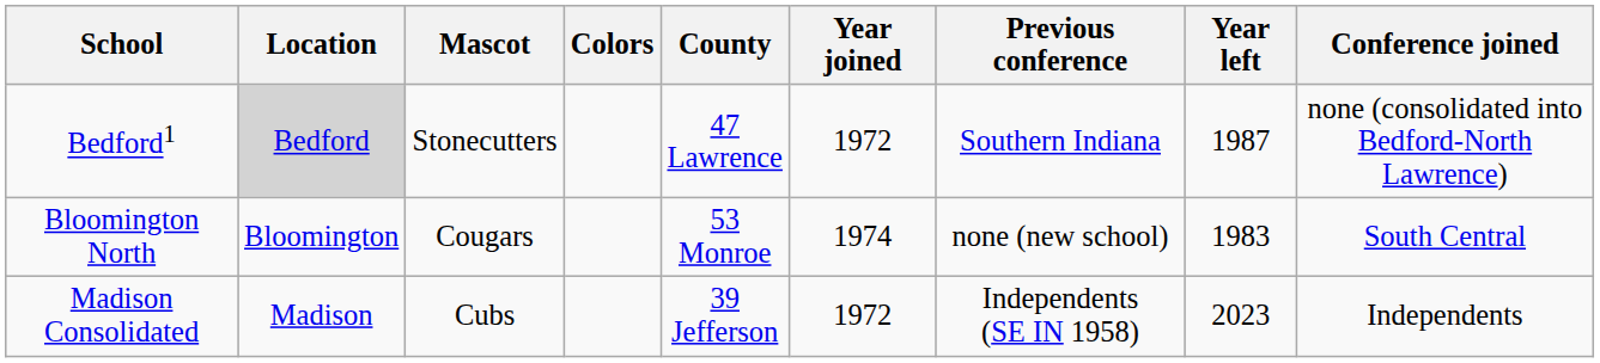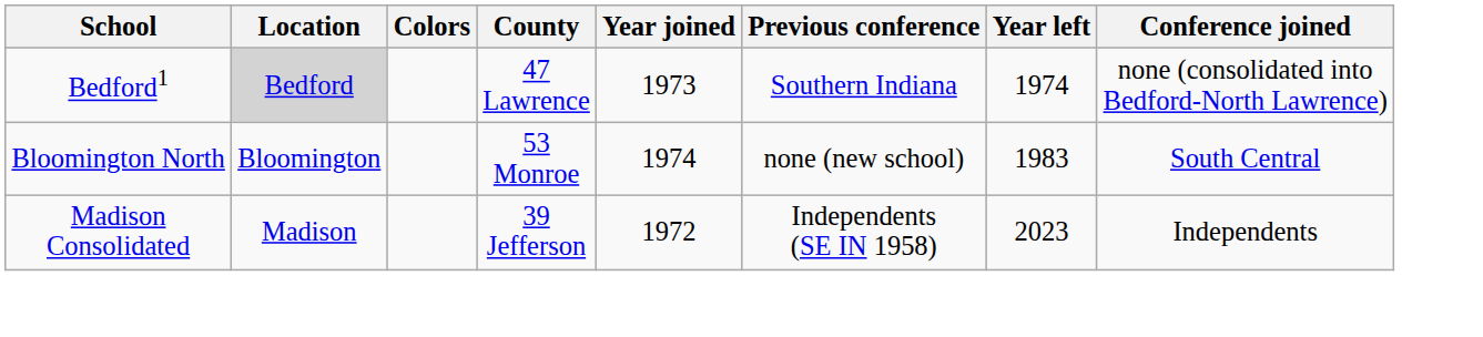- column: Mascot | Stonecutters | Cougars | Cubs
Bedford1 | Year joined: 1972 -> 1973
Bedford1 | Year left: 1987 -> 1974
